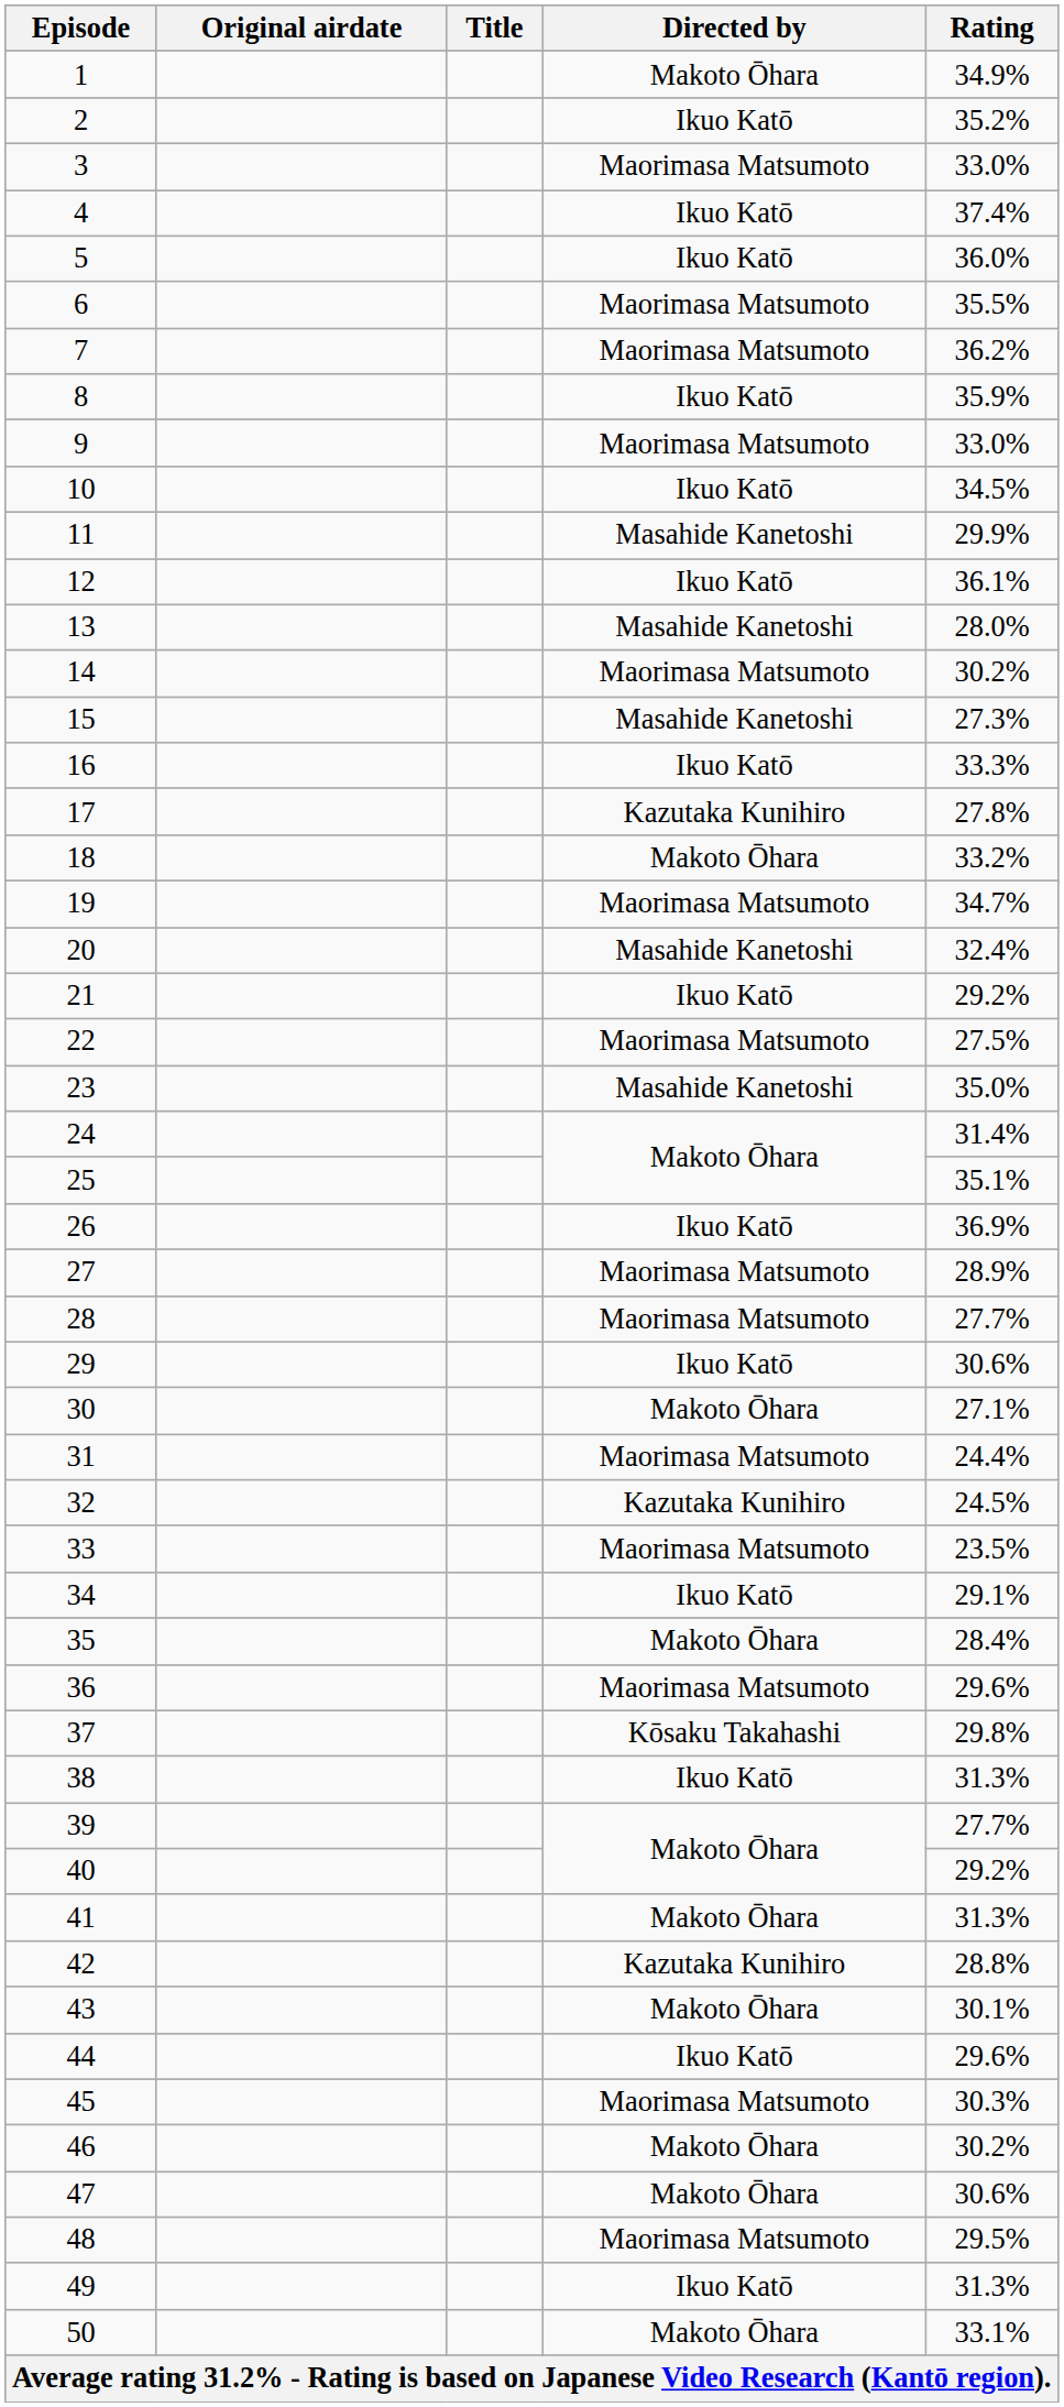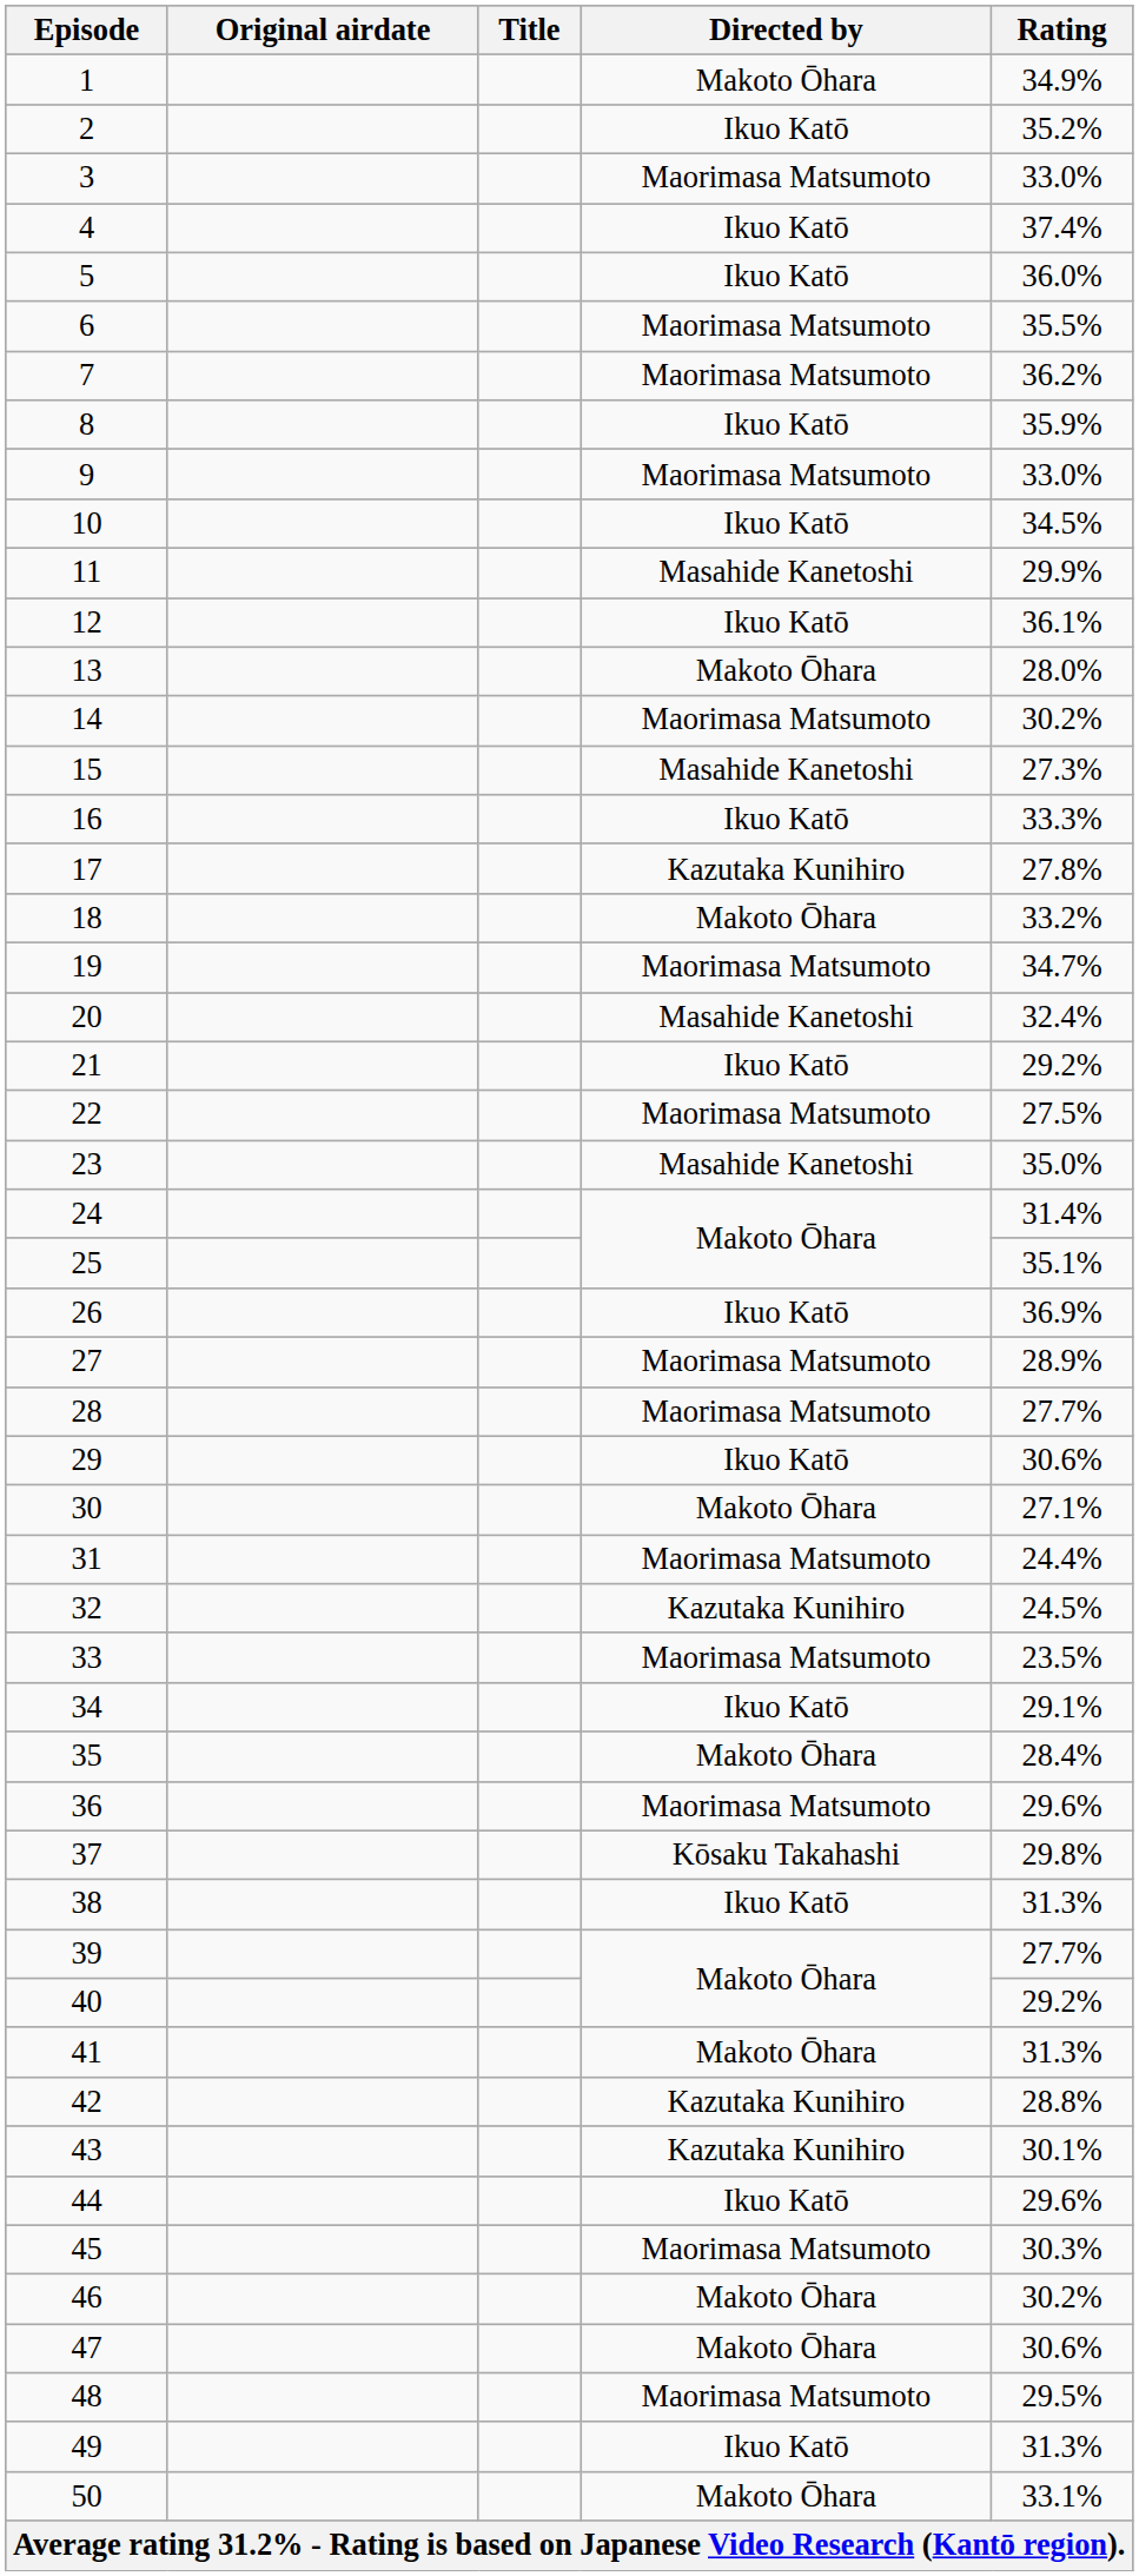13 | Directed by: Masahide Kanetoshi -> Makoto Ōhara
43 | Directed by: Makoto Ōhara -> Kazutaka Kunihiro
